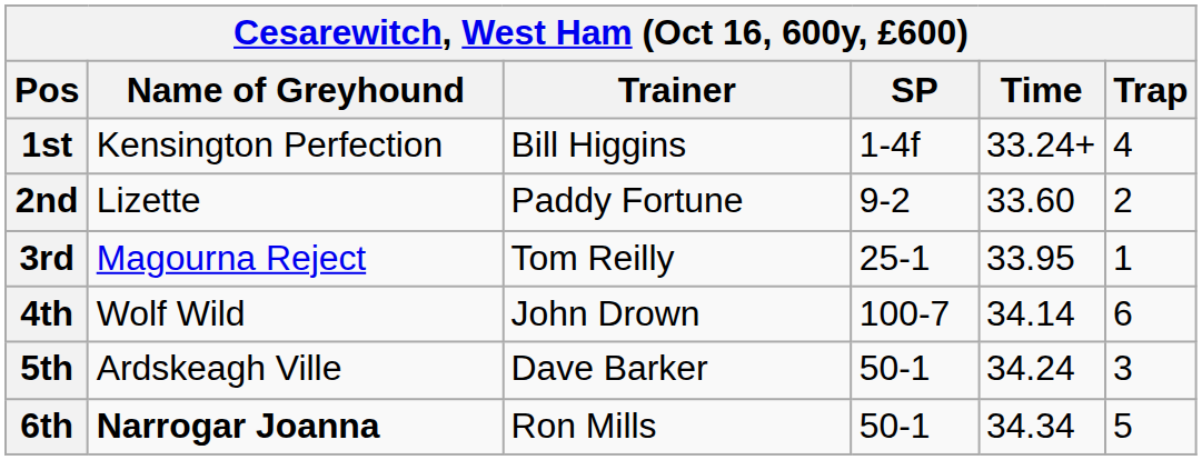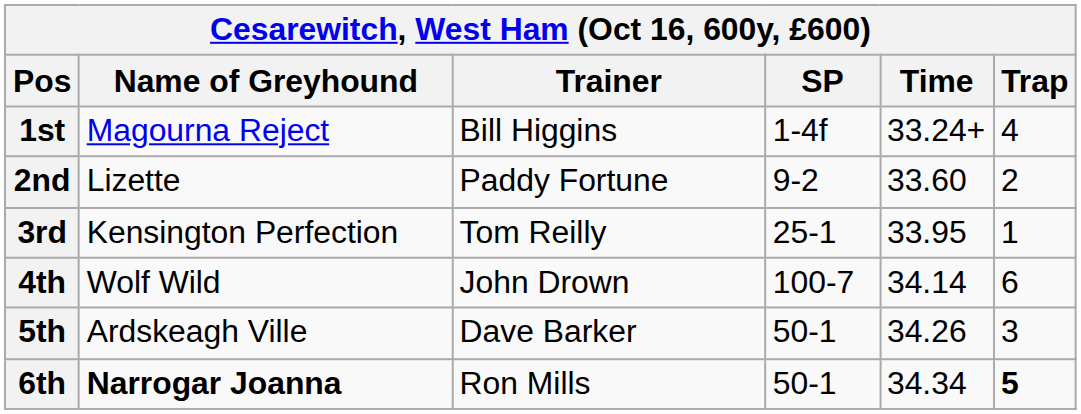1st | Name of Greyhound: Kensington Perfection -> Magourna Reject
3rd | Name of Greyhound: Magourna Reject -> Kensington Perfection
5th | Time: 34.24 -> 34.26
6th | Trap: normal -> bold
